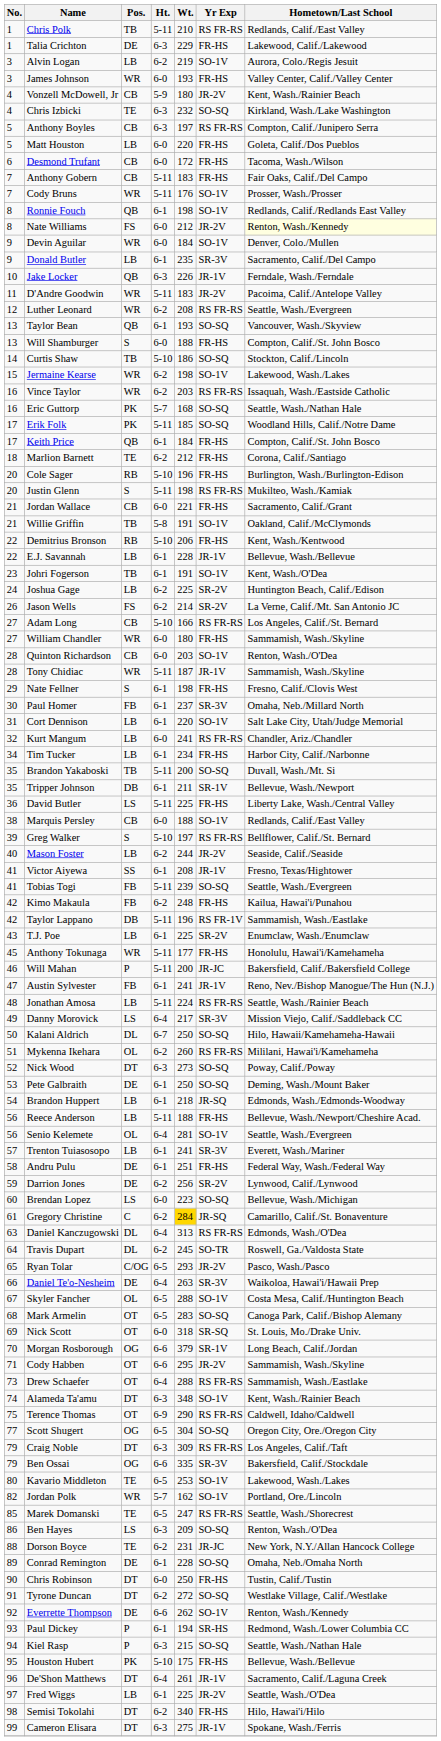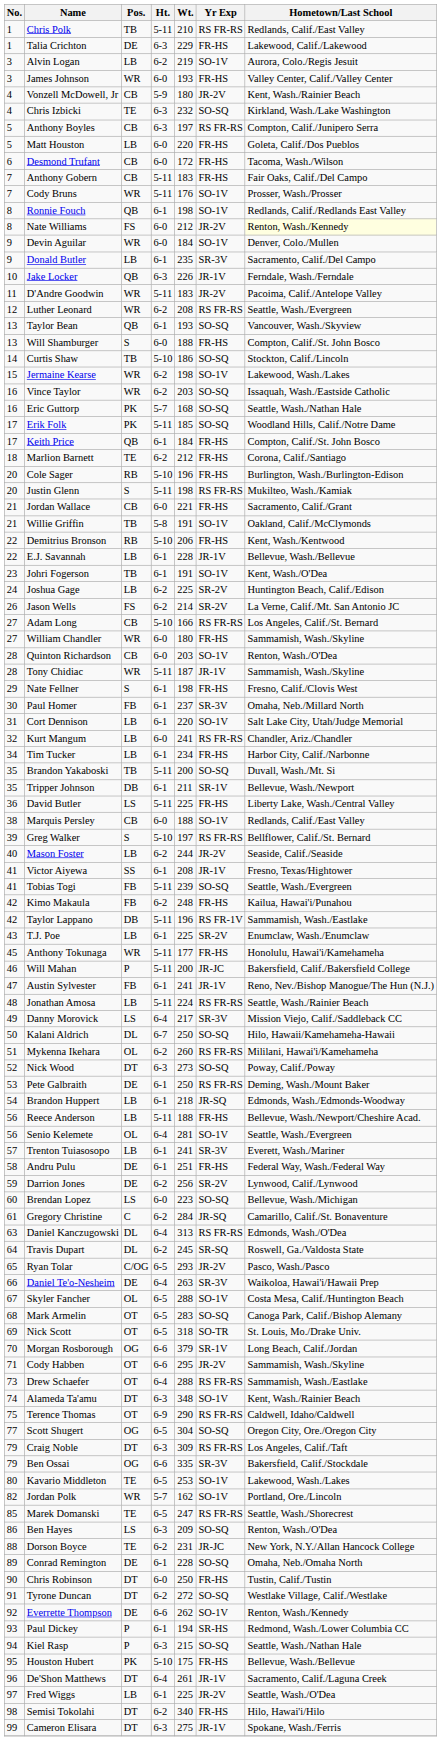Vince Taylor | Yr Exp: RS FR-RS -> SO-SQ
Pete Galbraith | Yr Exp: SO-SQ -> RS FR-RS
Gregory Christine | Wt.: gold background -> no background
Travis Dupart | Yr Exp: SO-TR -> SR-SQ
Nick Scott | Ht.: 6-0 -> 6-5
Nick Scott | Yr Exp: SR-SQ -> SO-TR
